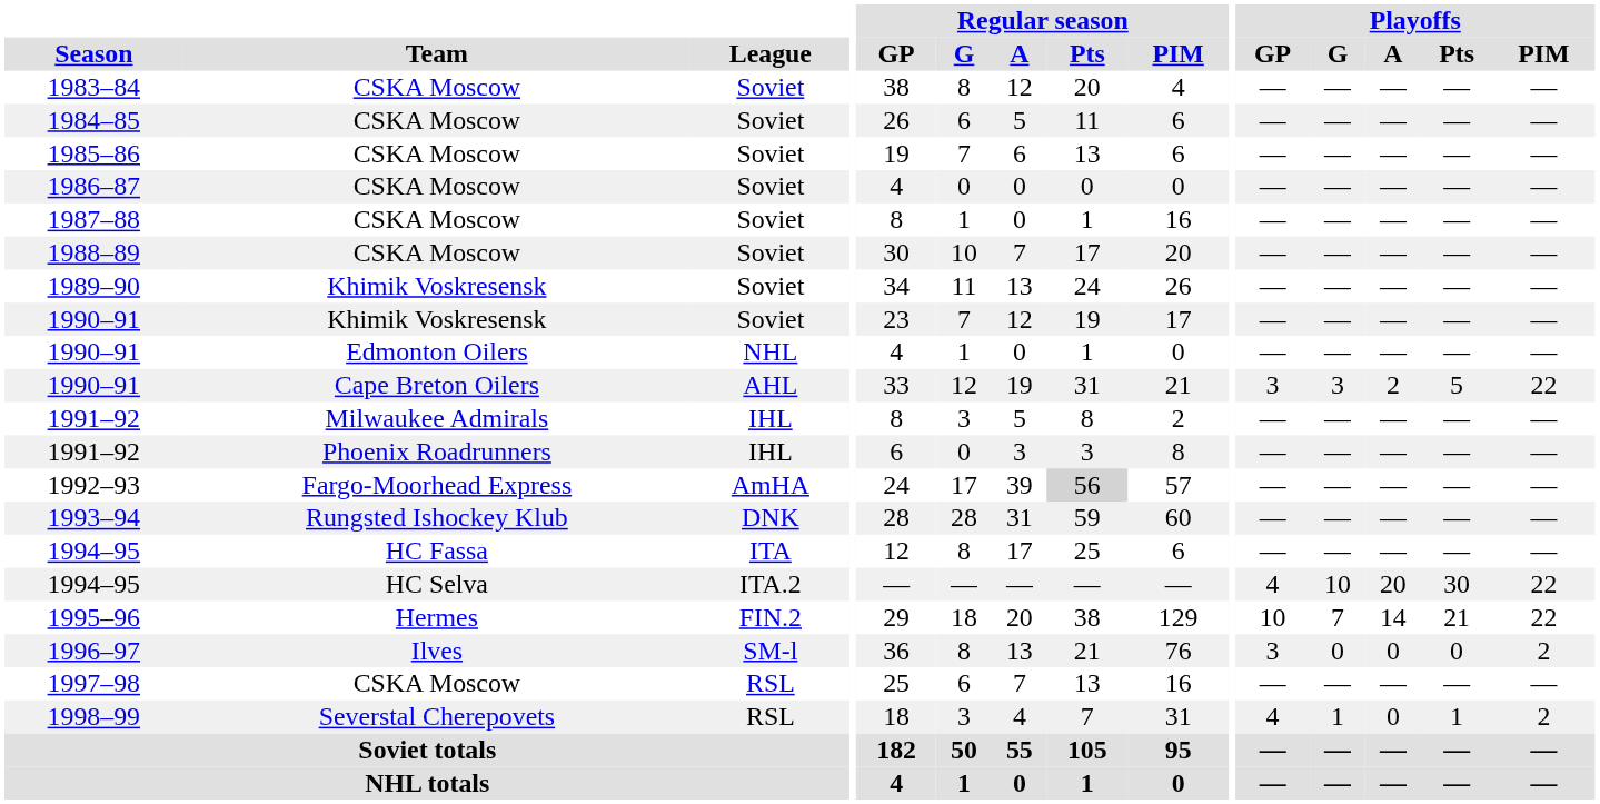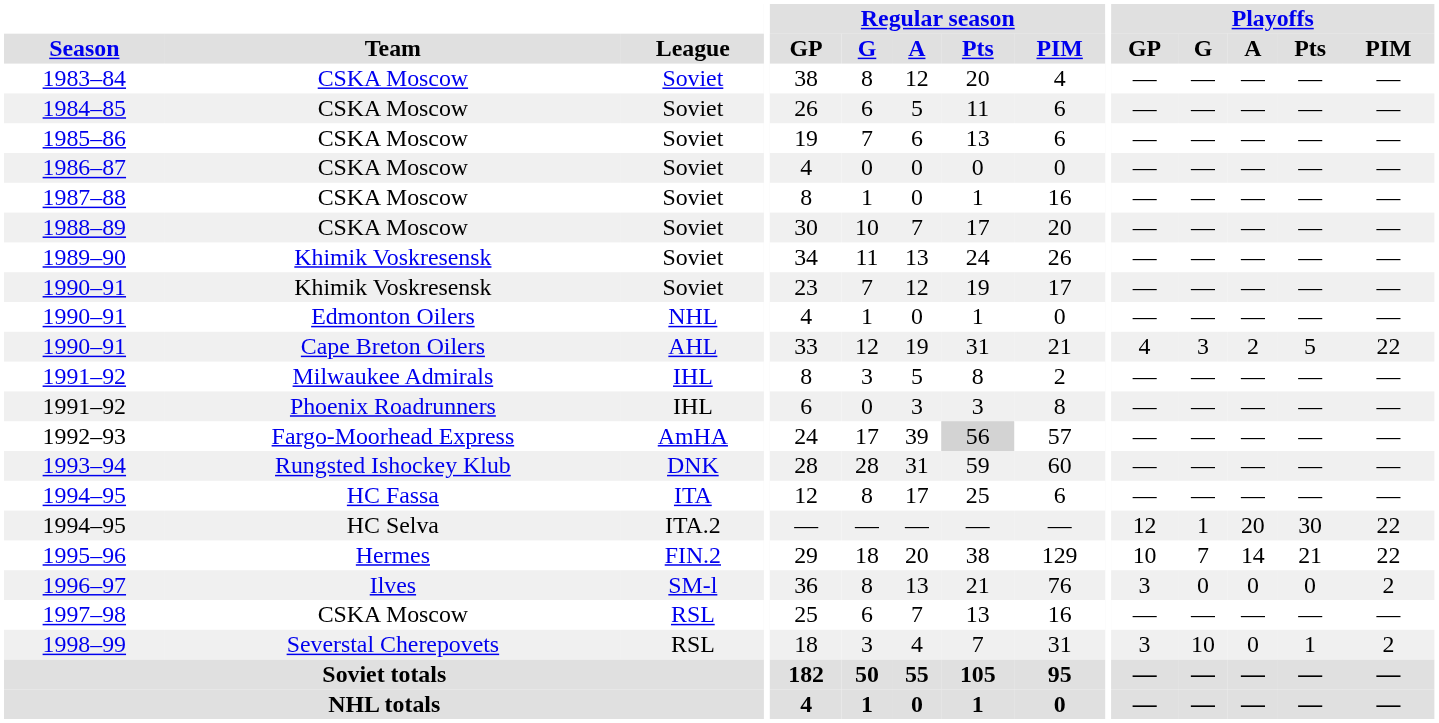1990–91 / Cape Breton Oilers | Playoffs / GP: 3 -> 4
1994–95 / HC Selva | Playoffs / GP: 4 -> 12
1994–95 / HC Selva | Playoffs / G: 10 -> 1
1998–99 | Playoffs / GP: 4 -> 3
1998–99 | Playoffs / G: 1 -> 10
